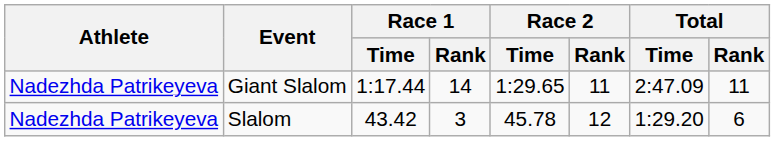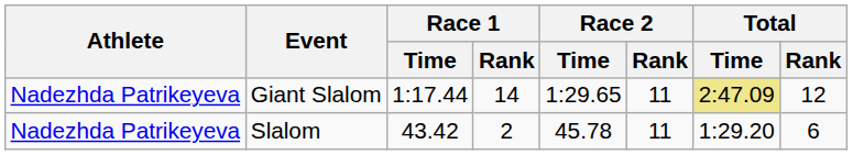Giant Slalom | Total / Time: no background -> khaki background
Giant Slalom | Total / Rank: 11 -> 12
Slalom | Race 1 / Rank: 3 -> 2
Slalom | Race 2 / Rank: 12 -> 11
